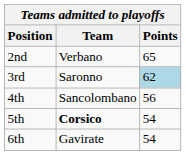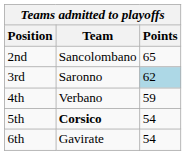2nd | Team: Verbano -> Sancolombano
4th | Team: Sancolombano -> Verbano
4th | Points: 56 -> 59
